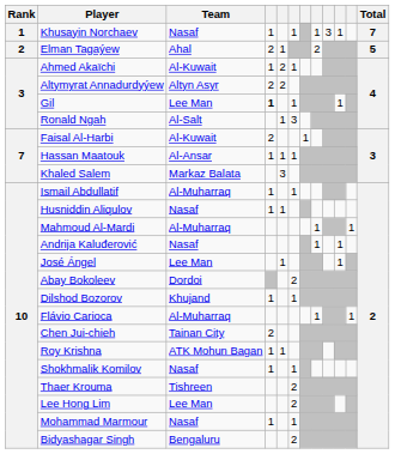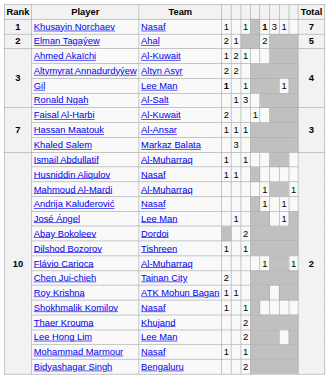Khusayin Norchaev | column 8: normal -> bold
Dilshod Bozorov | Team: Khujand -> Tishreen
Thaer Krouma | Team: Tishreen -> Khujand
